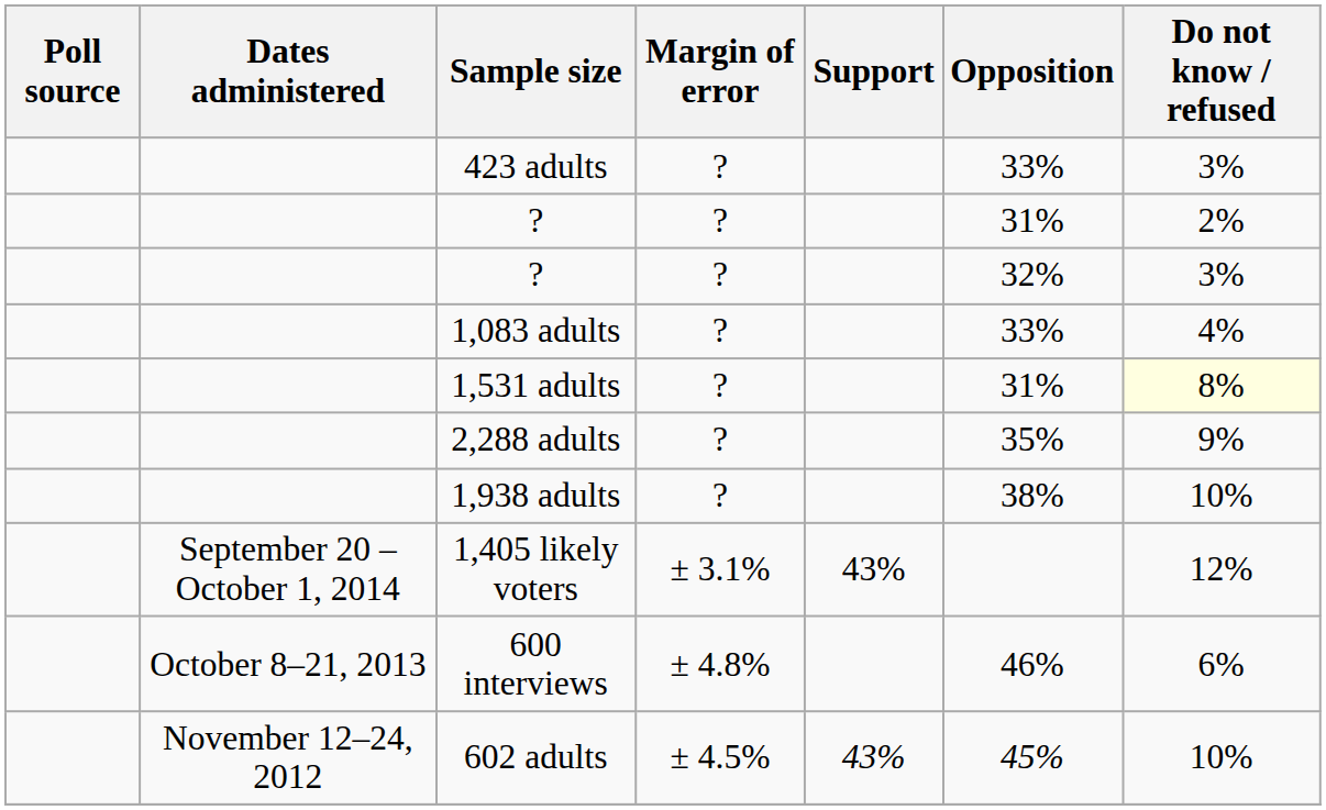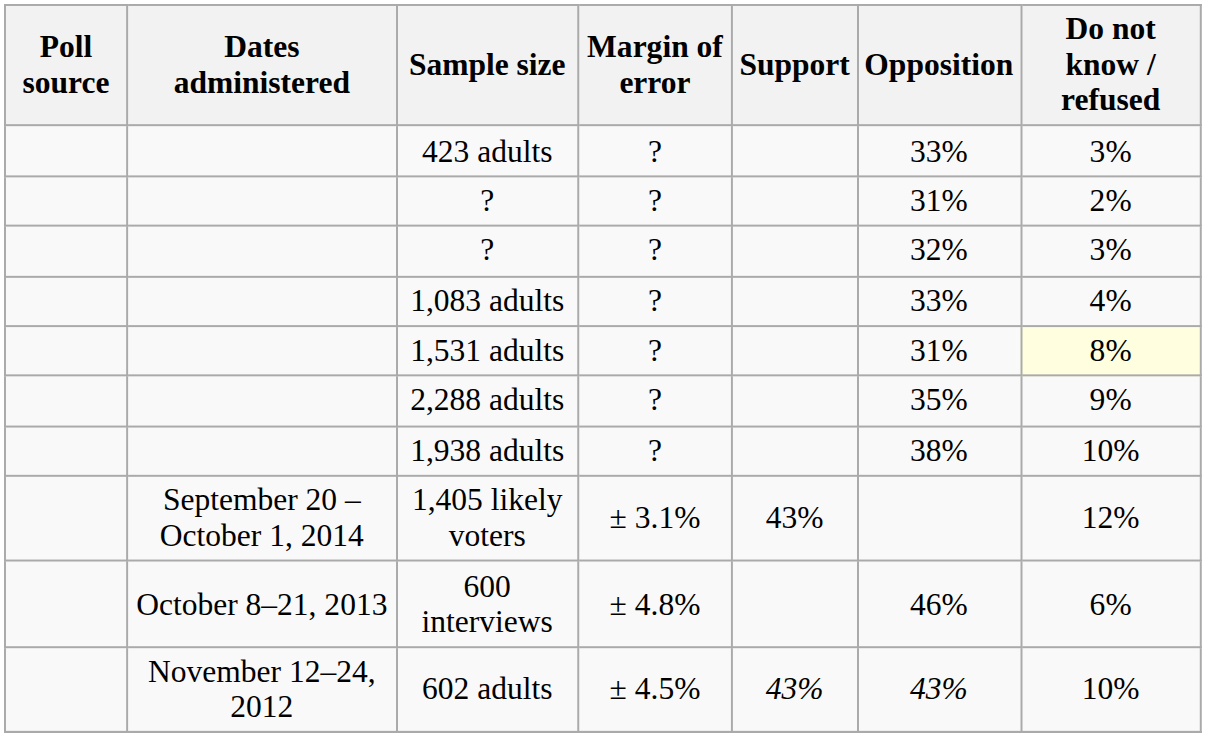602 adults | Opposition: 45% -> 43%
